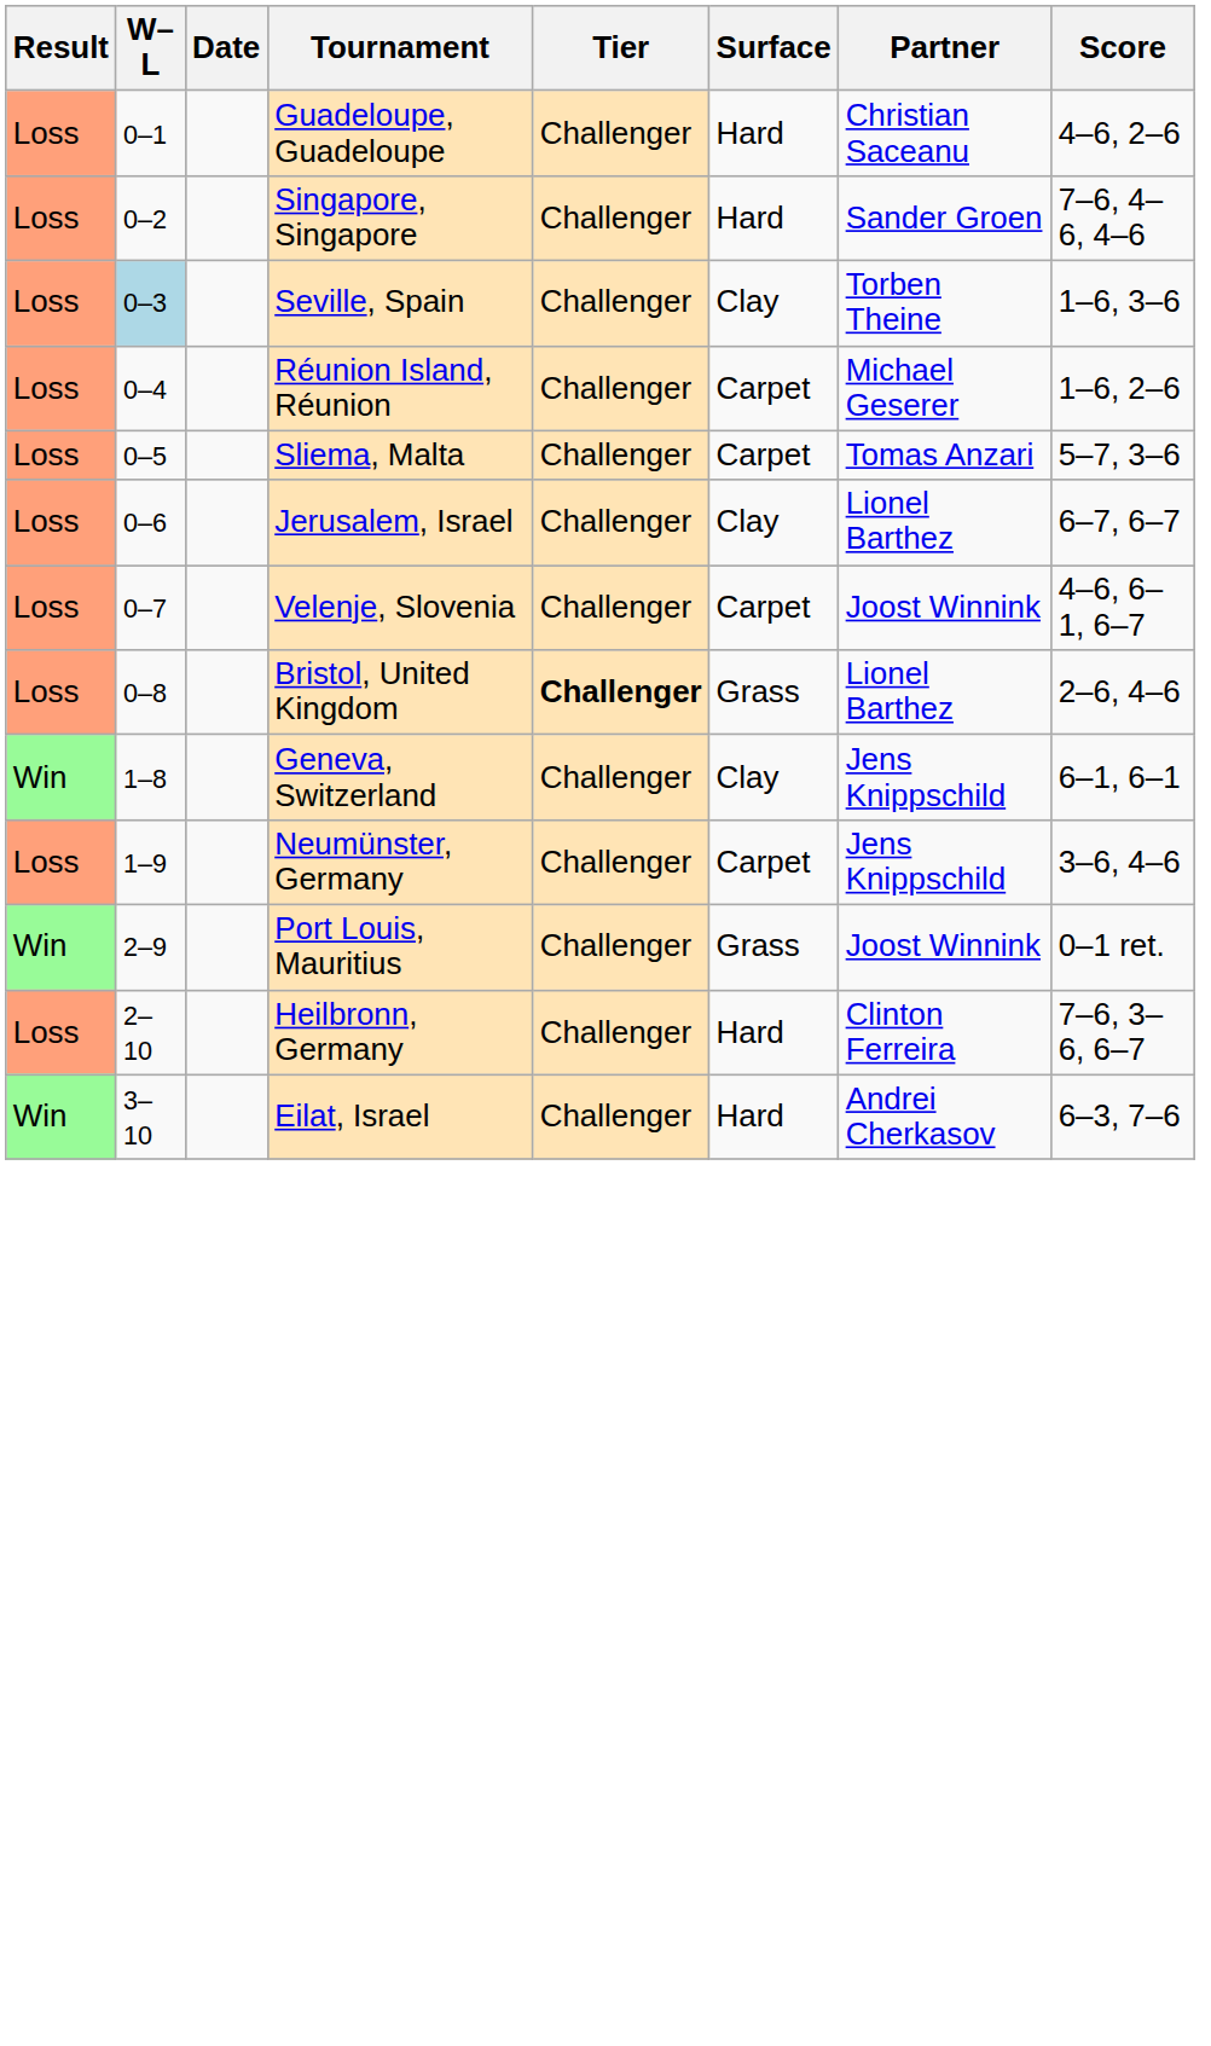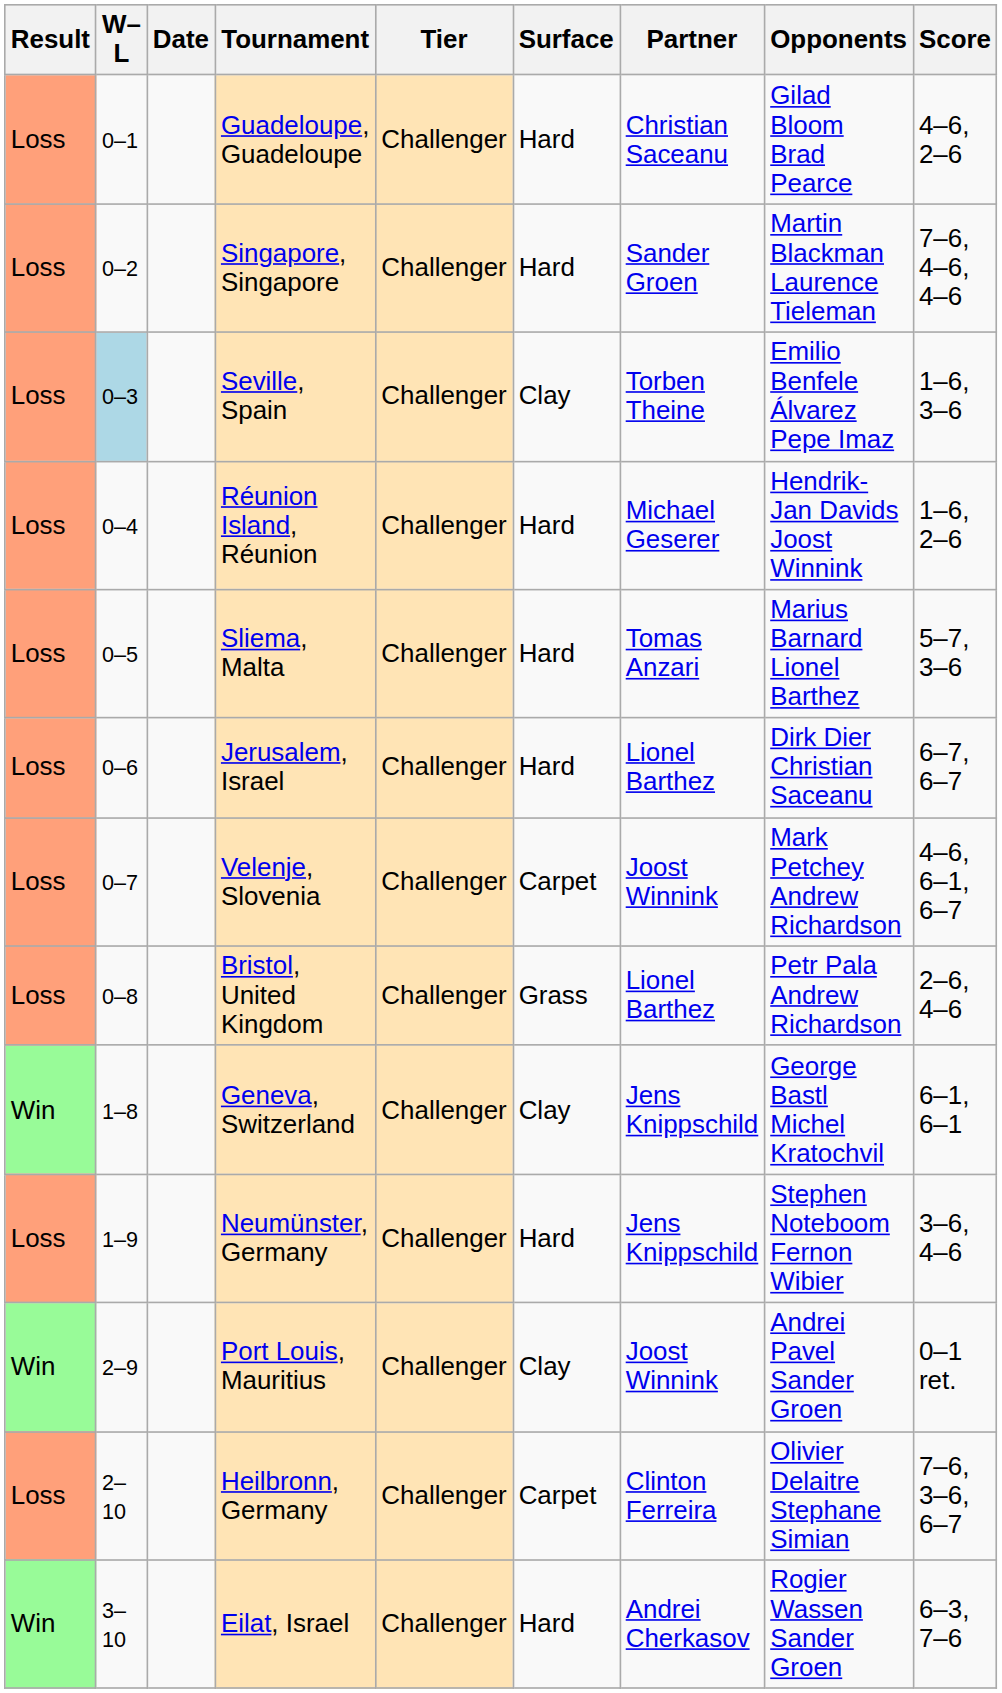+ column: Opponents | Gilad Bloom Brad Pearce | Martin Blackman Laurence Tieleman | Emilio Benfele Álvarez Pepe Imaz | Hendrik-Jan Davids Joost Winnink | Marius Barnard Lionel Barthez | Dirk Dier Christian Saceanu | Mark Petchey Andrew Richardson | Petr Pala Andrew Richardson | George Bastl Michel Kratochvil | Stephen Noteboom Fernon Wibier | Andrei Pavel Sander Groen | Olivier Delaitre Stephane Simian | Rogier Wassen Sander Groen
Réunion Island, Réunion | Surface: Carpet -> Hard
Sliema, Malta | Surface: Carpet -> Hard
Jerusalem, Israel | Surface: Clay -> Hard
Bristol, United Kingdom | Tier: bold -> normal
Neumünster, Germany | Surface: Carpet -> Hard
Port Louis, Mauritius | Surface: Grass -> Clay
Heilbronn, Germany | Surface: Hard -> Carpet
